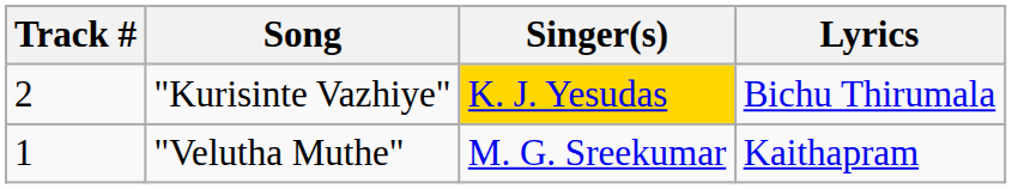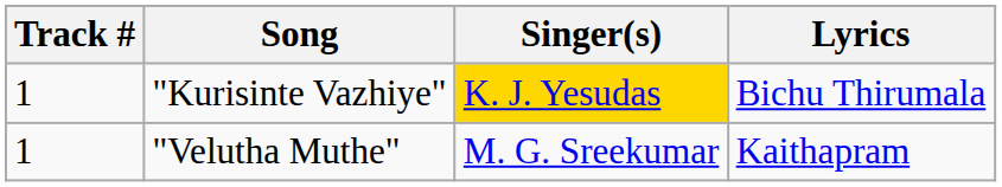"Kurisinte Vazhiye" | Track #: 2 -> 1
